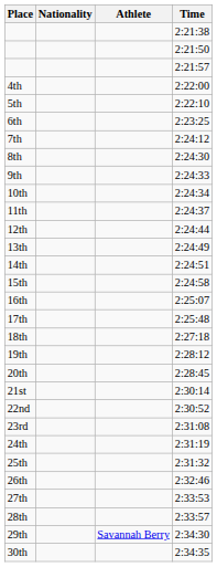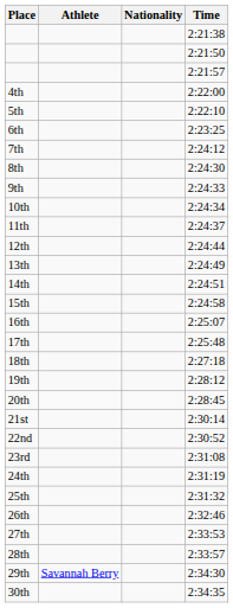columns swapped: Athlete <-> Nationality
